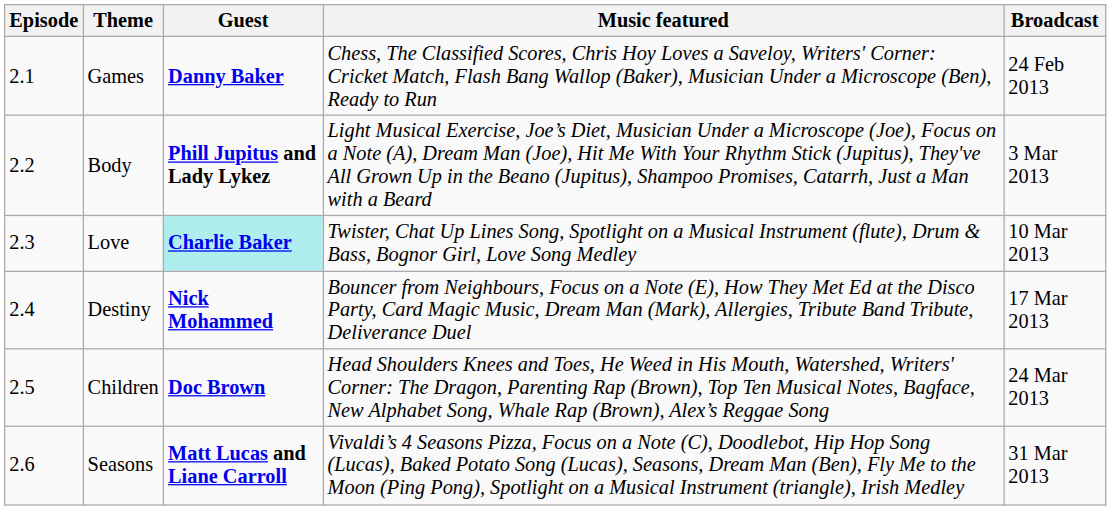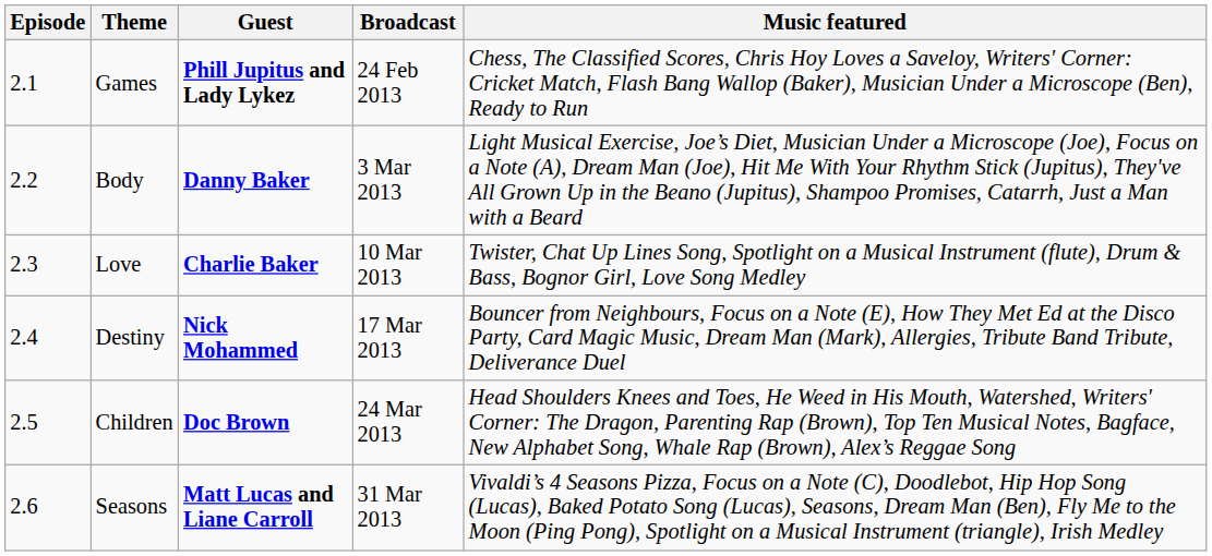columns swapped: Broadcast <-> Music featured
Games | Guest: Danny Baker -> Phill Jupitus and Lady Lykez
Body | Guest: Phill Jupitus and Lady Lykez -> Danny Baker
Love | Guest: paleturquoise background -> no background
